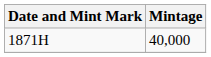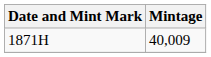1871H | Mintage: 40,000 -> 40,009
